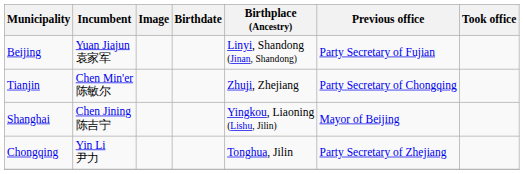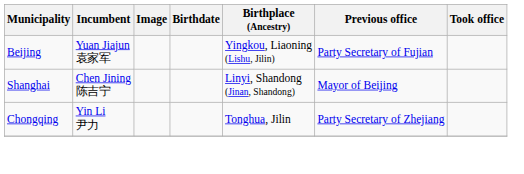Beijing | Birthplace (Ancestry): Linyi, Shandong (Jinan, Shandong) -> Yingkou, Liaoning (Lishu, Jilin)
- row: Tianjin | Chen Min'er 陈敏尔 | Zhuji, Zhejiang | Party Secretary of Chongqing
Shanghai | Birthplace (Ancestry): Yingkou, Liaoning (Lishu, Jilin) -> Linyi, Shandong (Jinan, Shandong)
